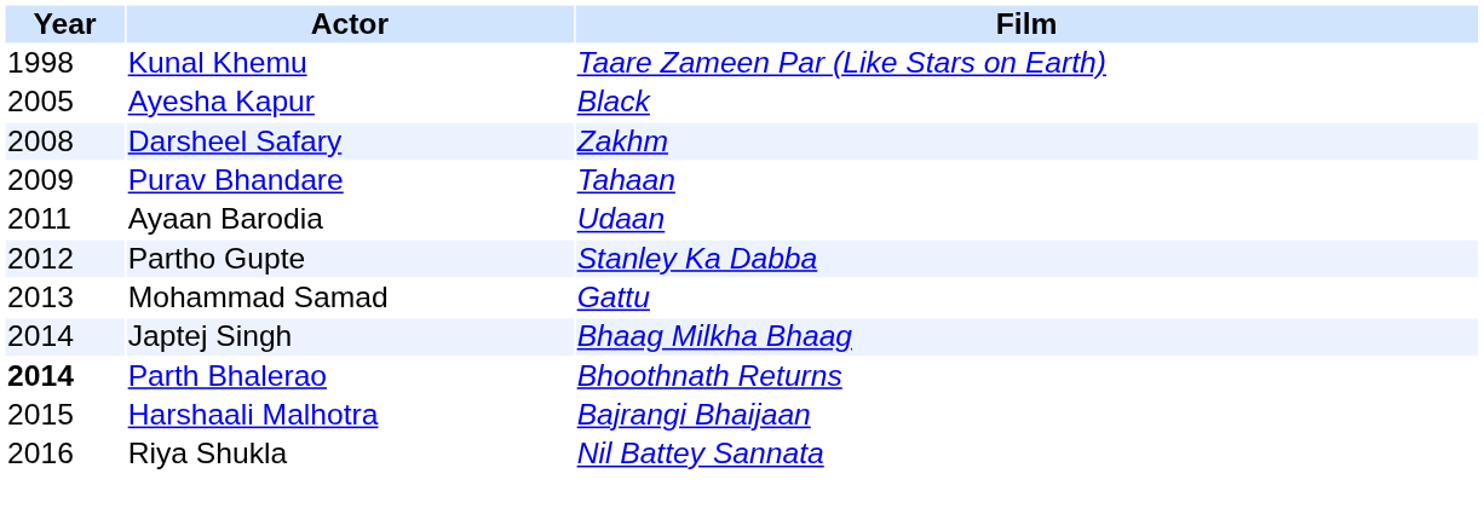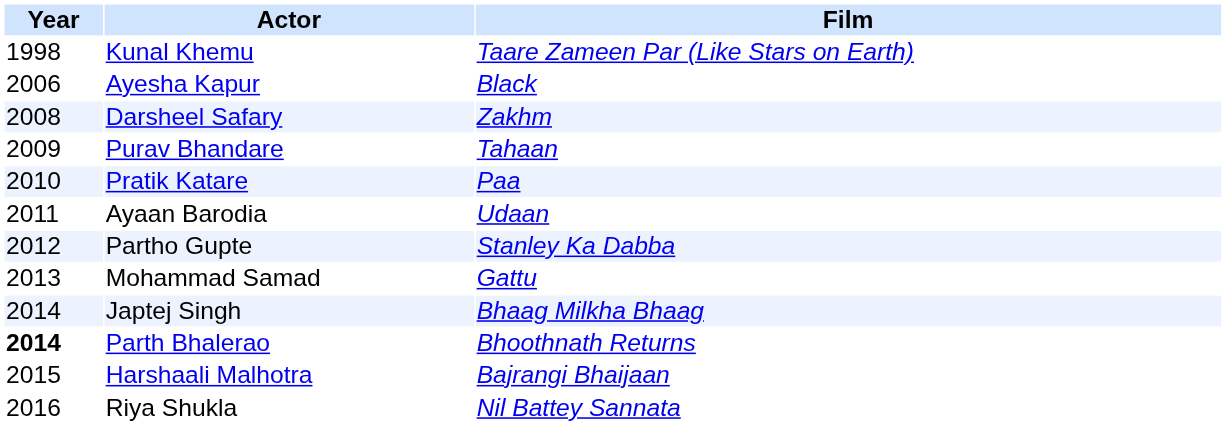Ayesha Kapur | Year: 2005 -> 2006
+ row: 2010 | Pratik Katare | Paa
